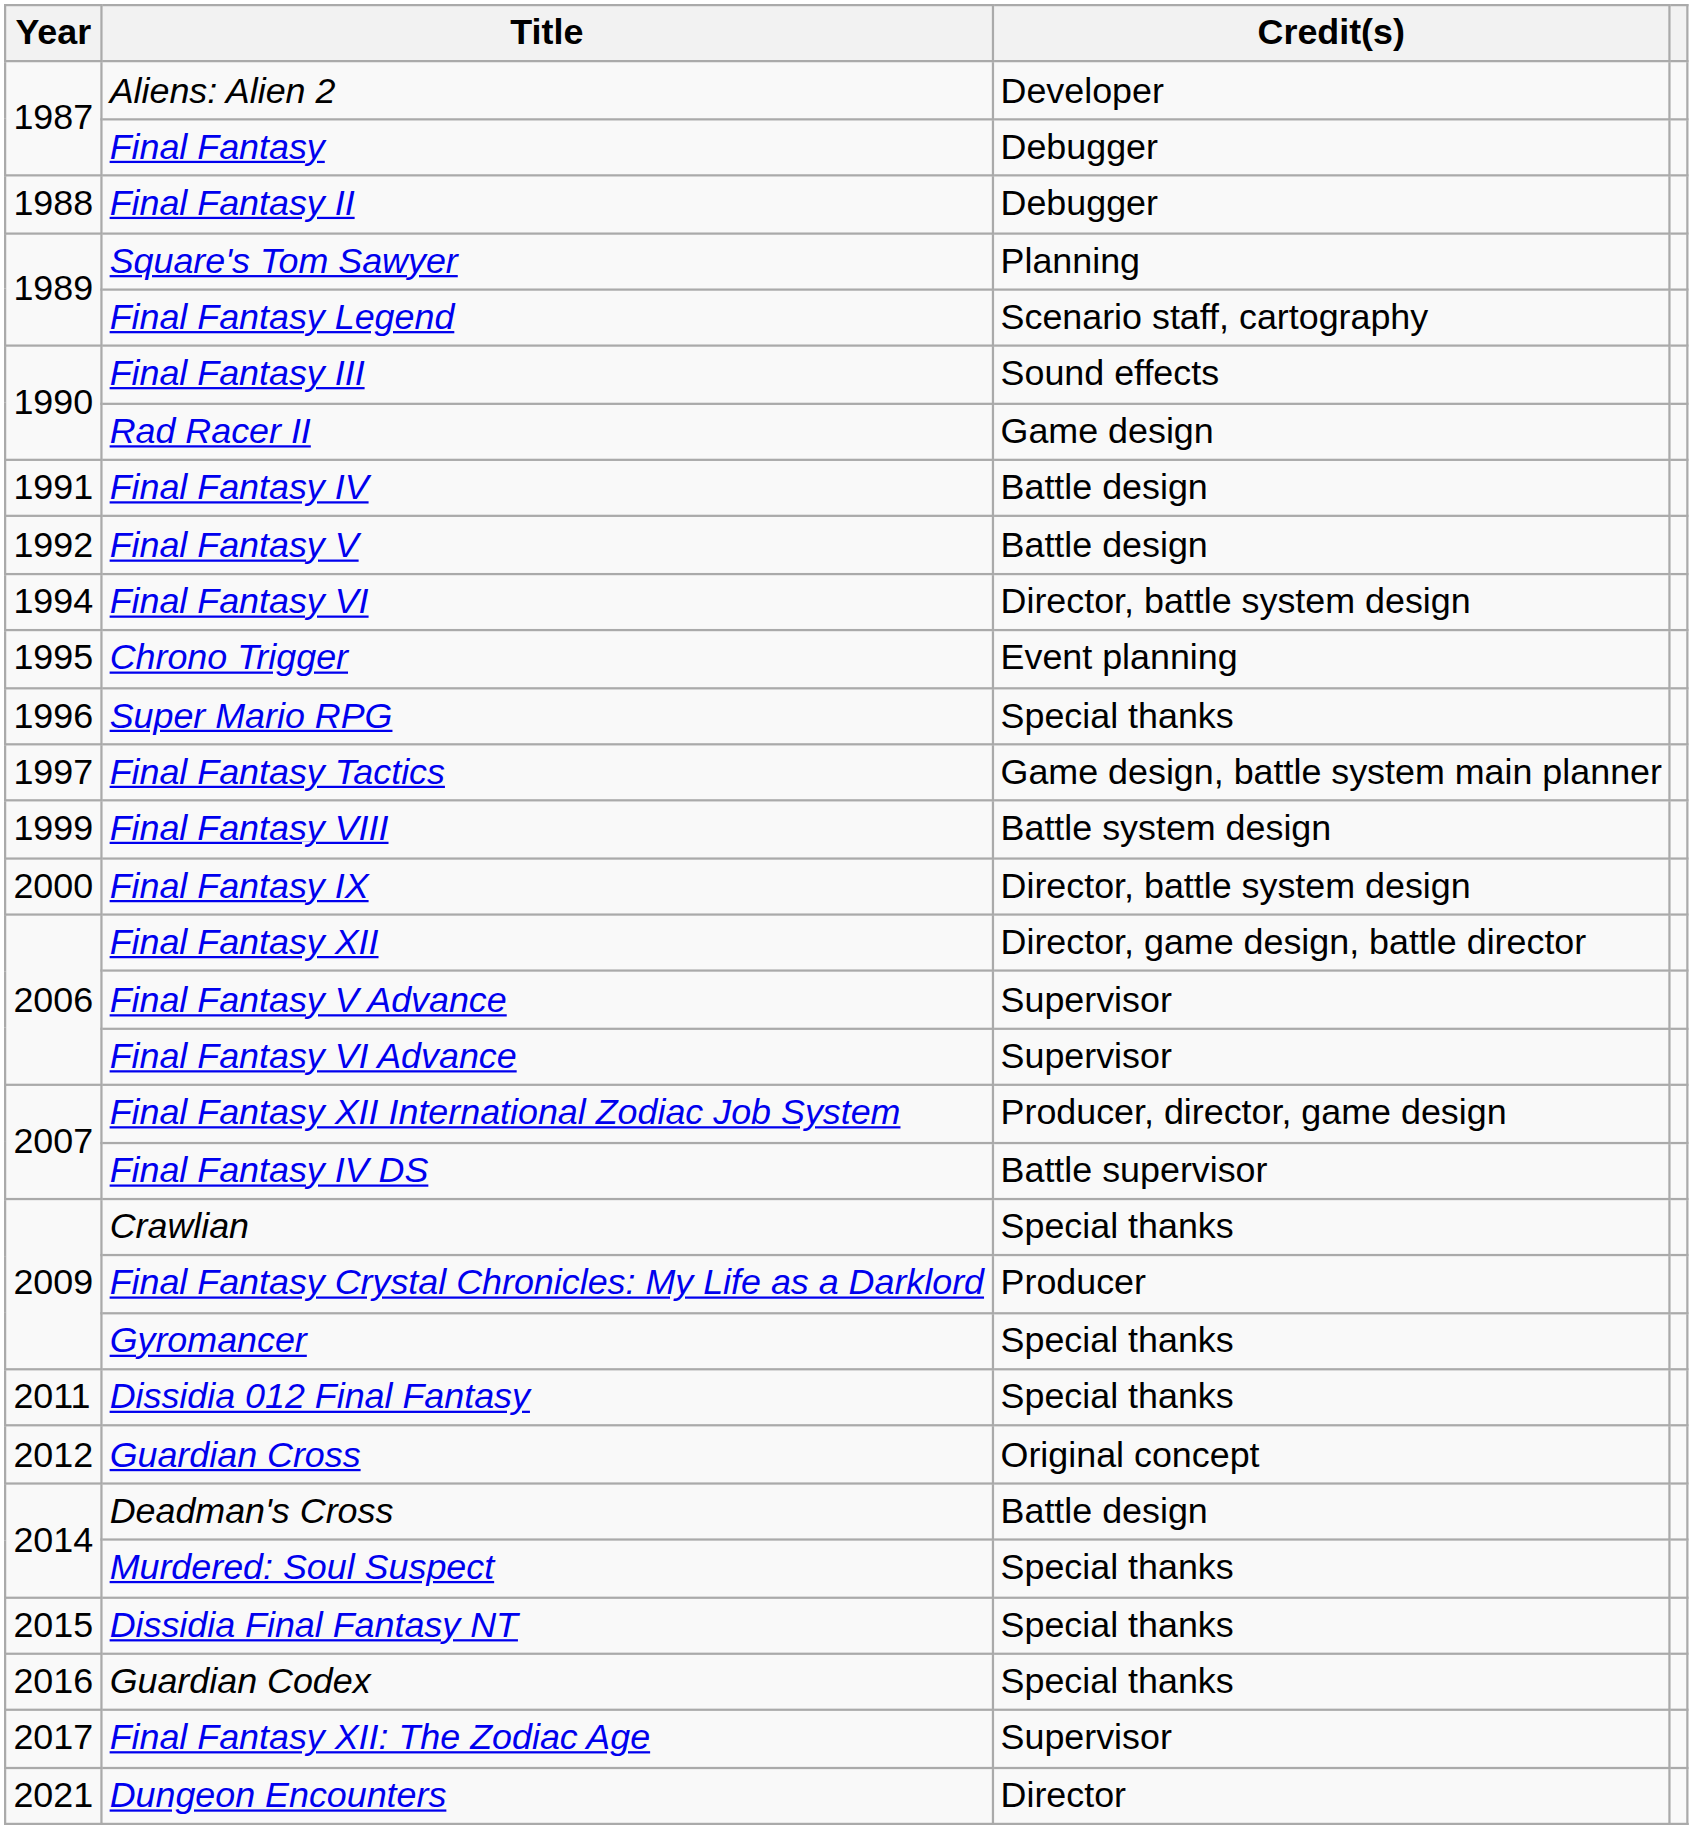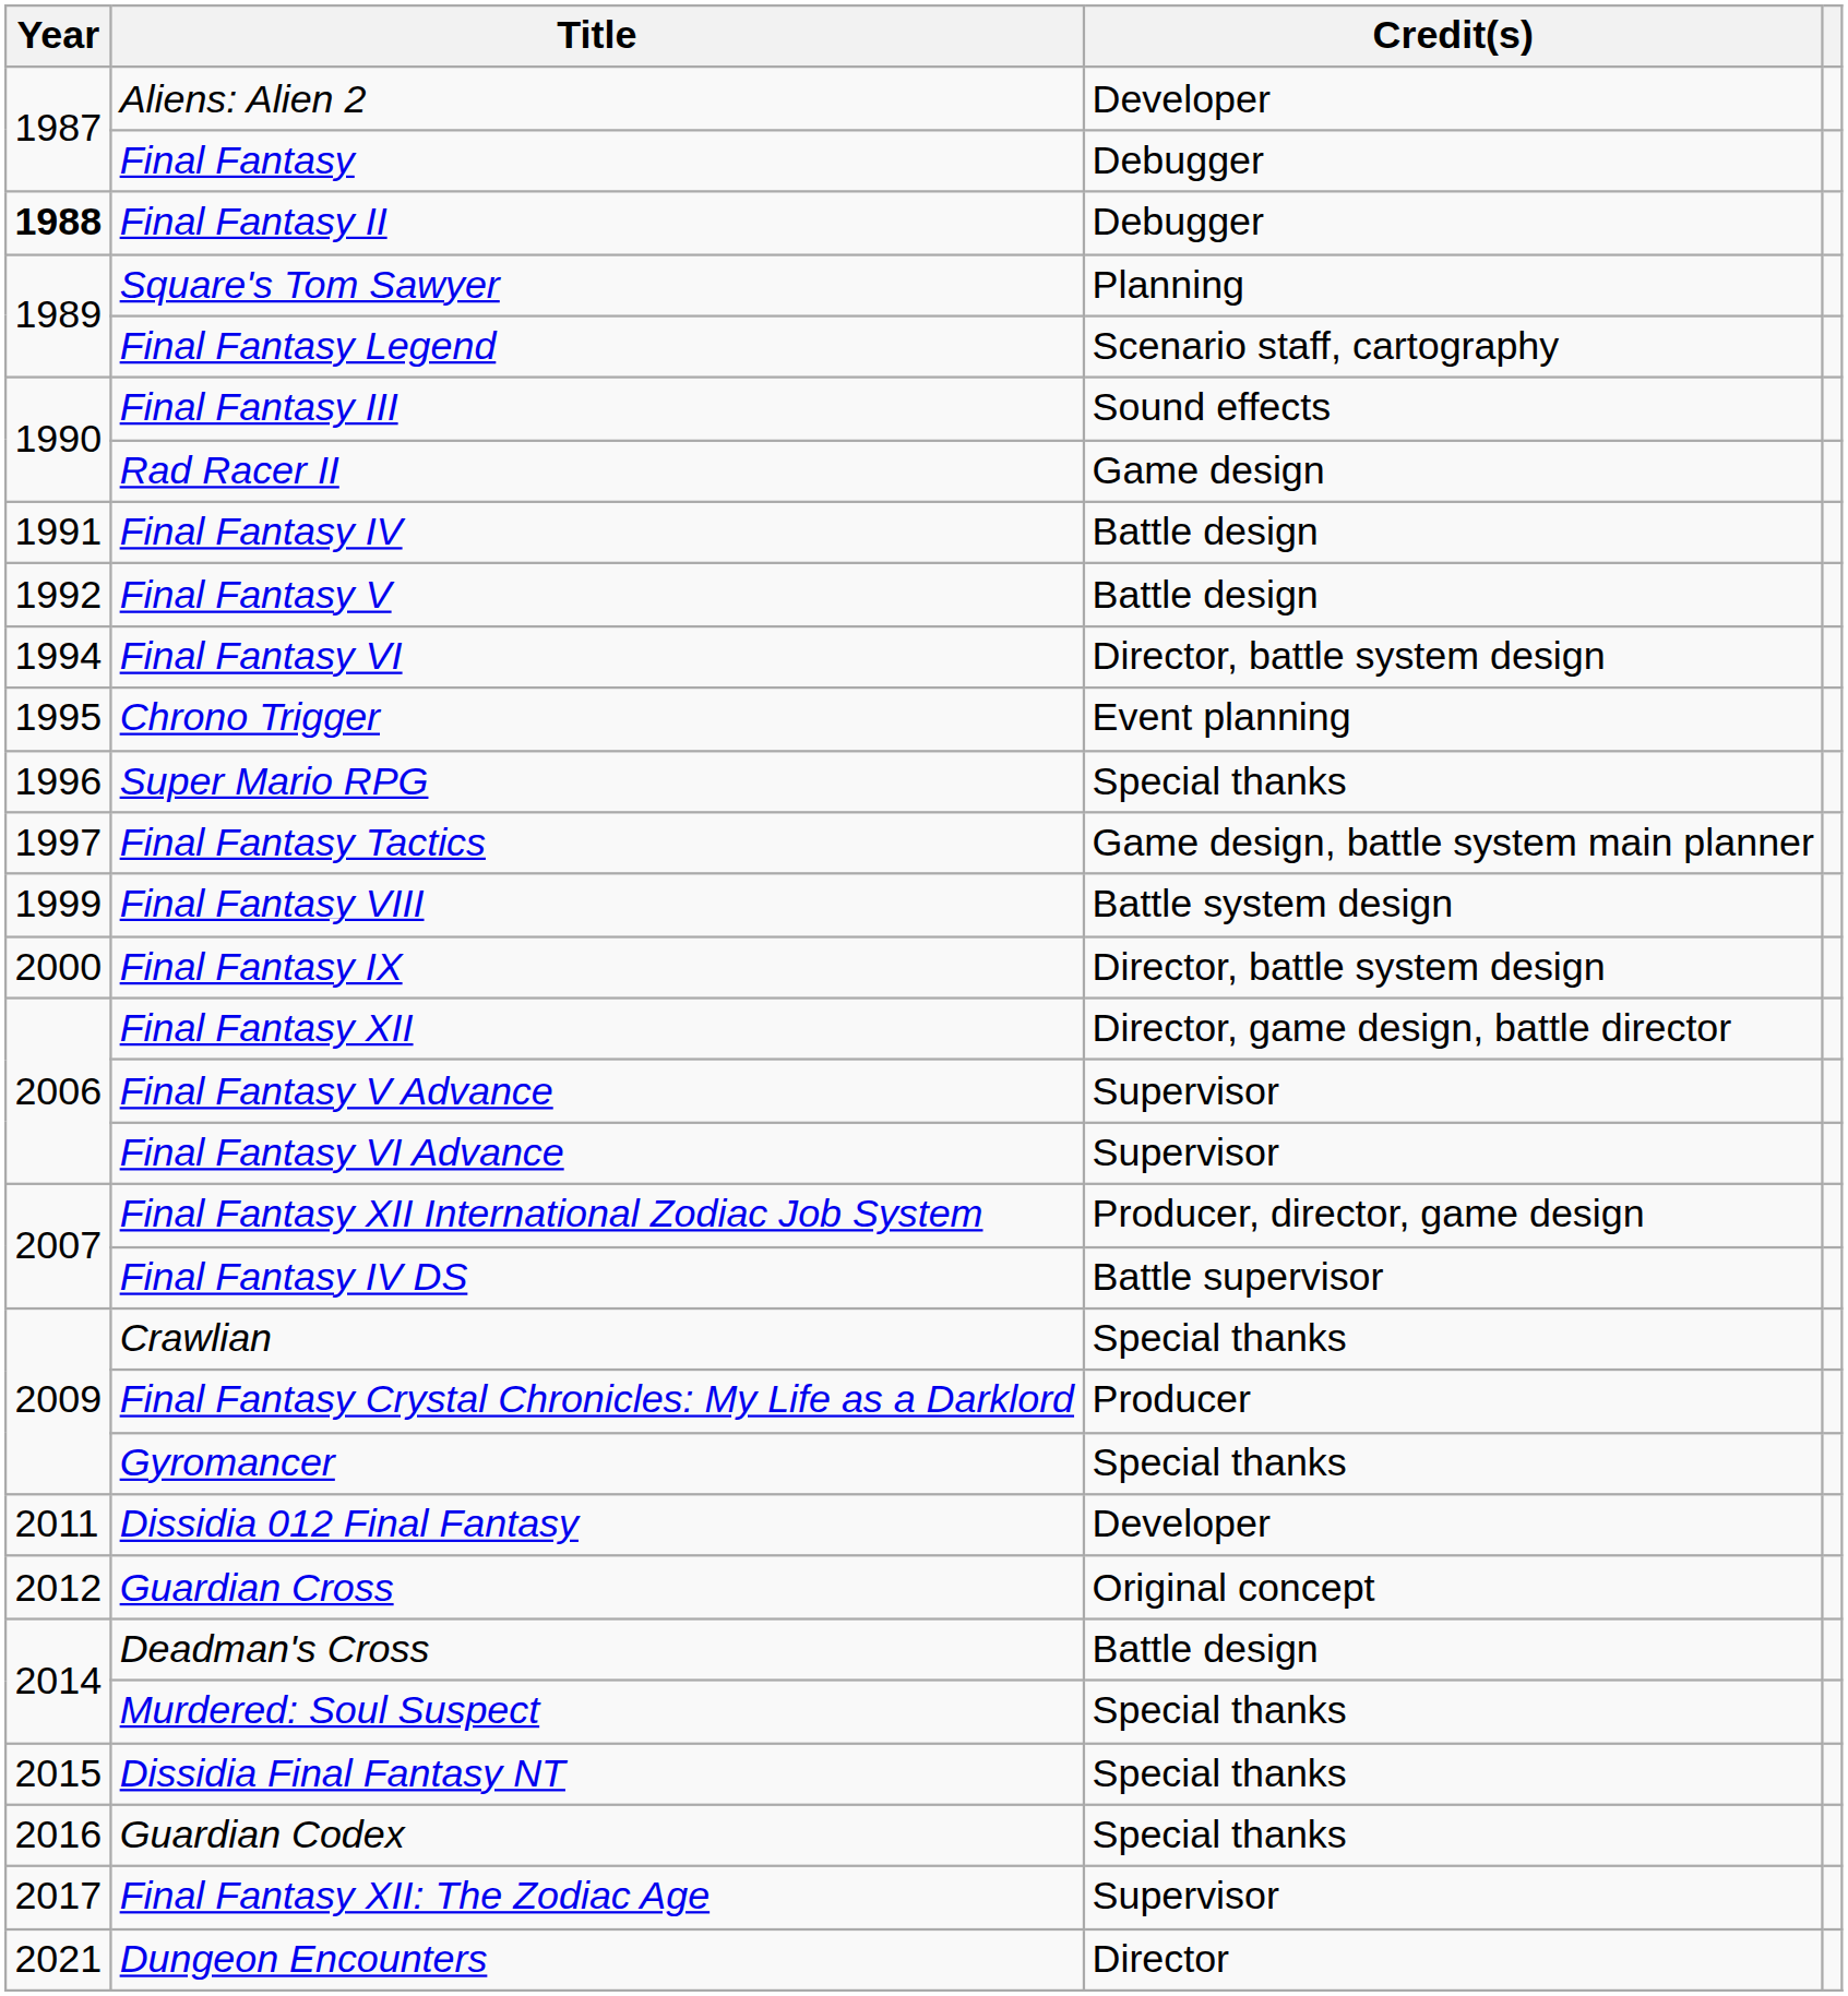Final Fantasy II | Year: normal -> bold
Dissidia 012 Final Fantasy | Credit(s): Special thanks -> Developer
